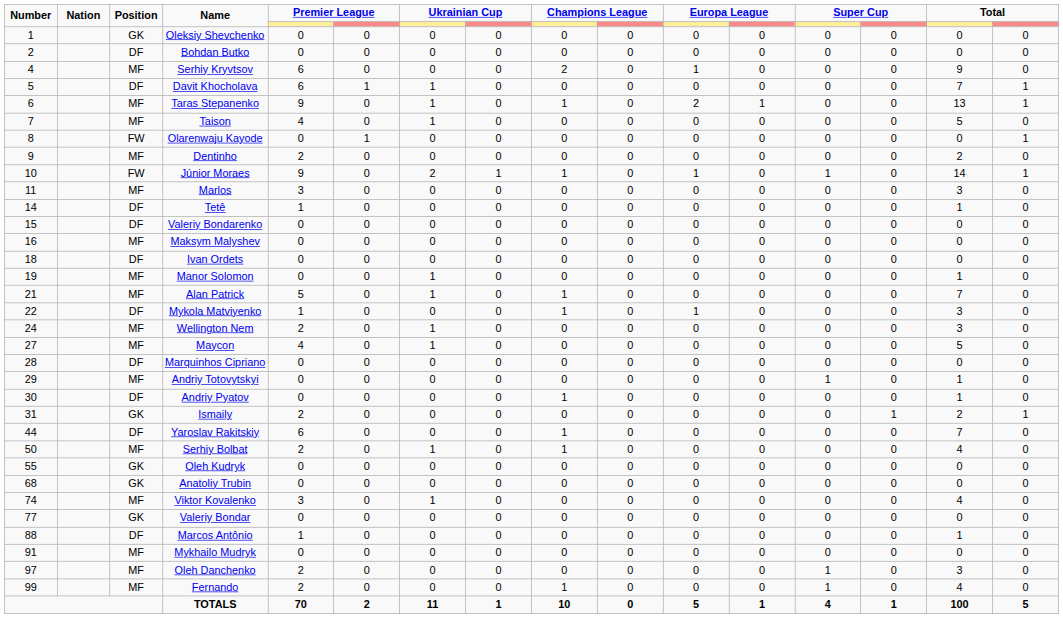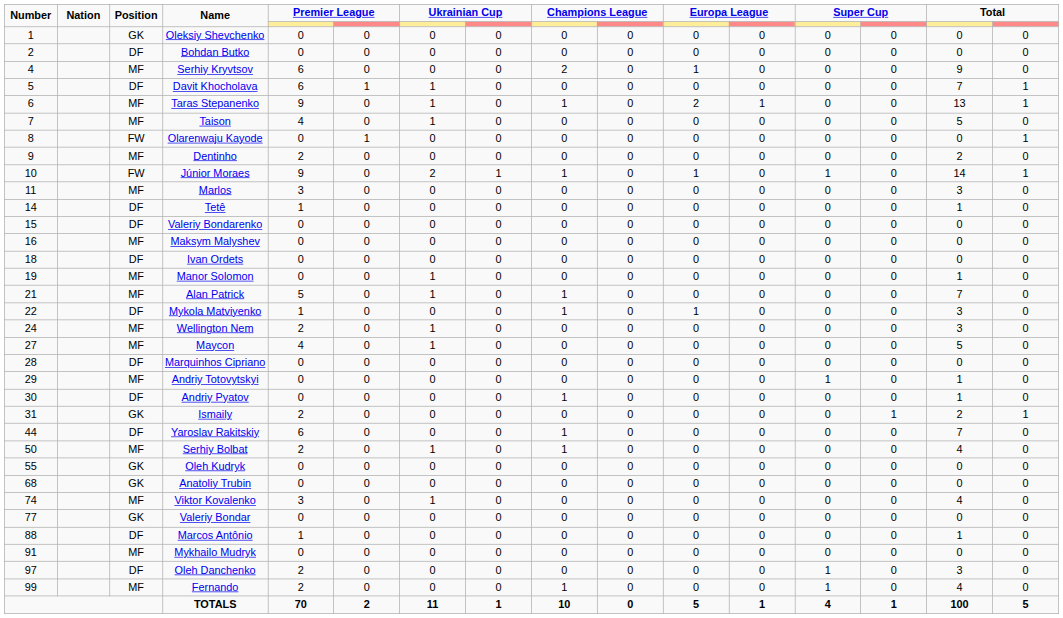Oleh Danchenko | Position: MF -> DF
